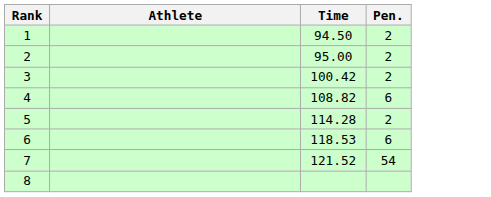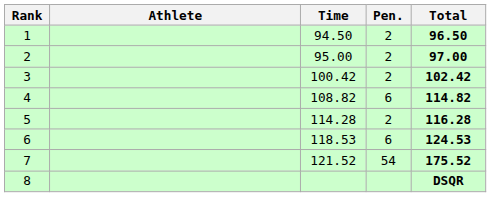+ column: Total | 96.50 | 97.00 | 102.42 | 114.82 | 116.28 | 124.53 | 175.52 | DSQR
